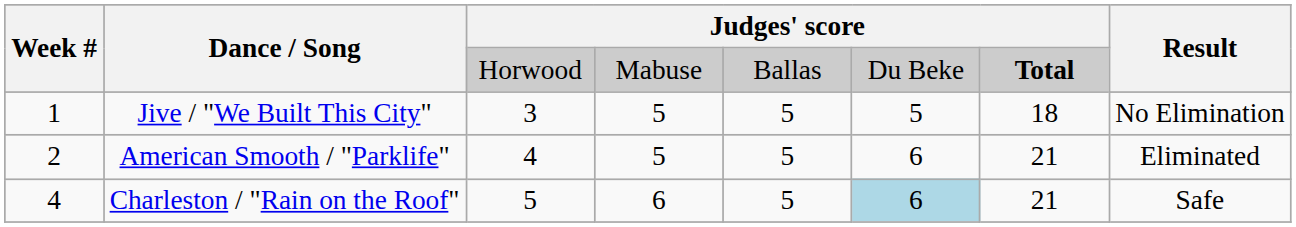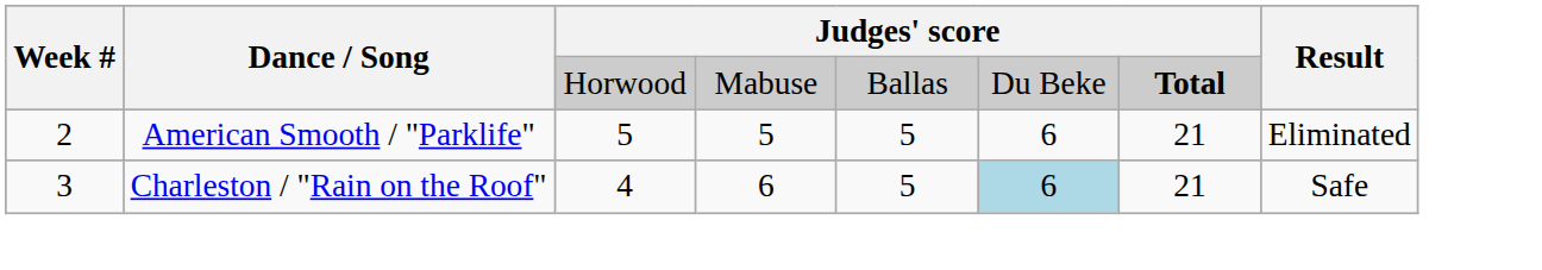- row: 1 | Jive / "We Built This City" | 3 | 5 | 5 | 5 | 18 | No Elimination
American Smooth / "Parklife" | column 3: 4 -> 5
Charleston / "Rain on the Roof" | Week #: 4 -> 3
Charleston / "Rain on the Roof" | column 3: 5 -> 4
